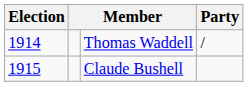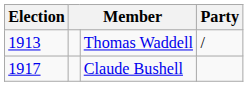Thomas Waddell | Election: 1914 -> 1913
Claude Bushell | Election: 1915 -> 1917
